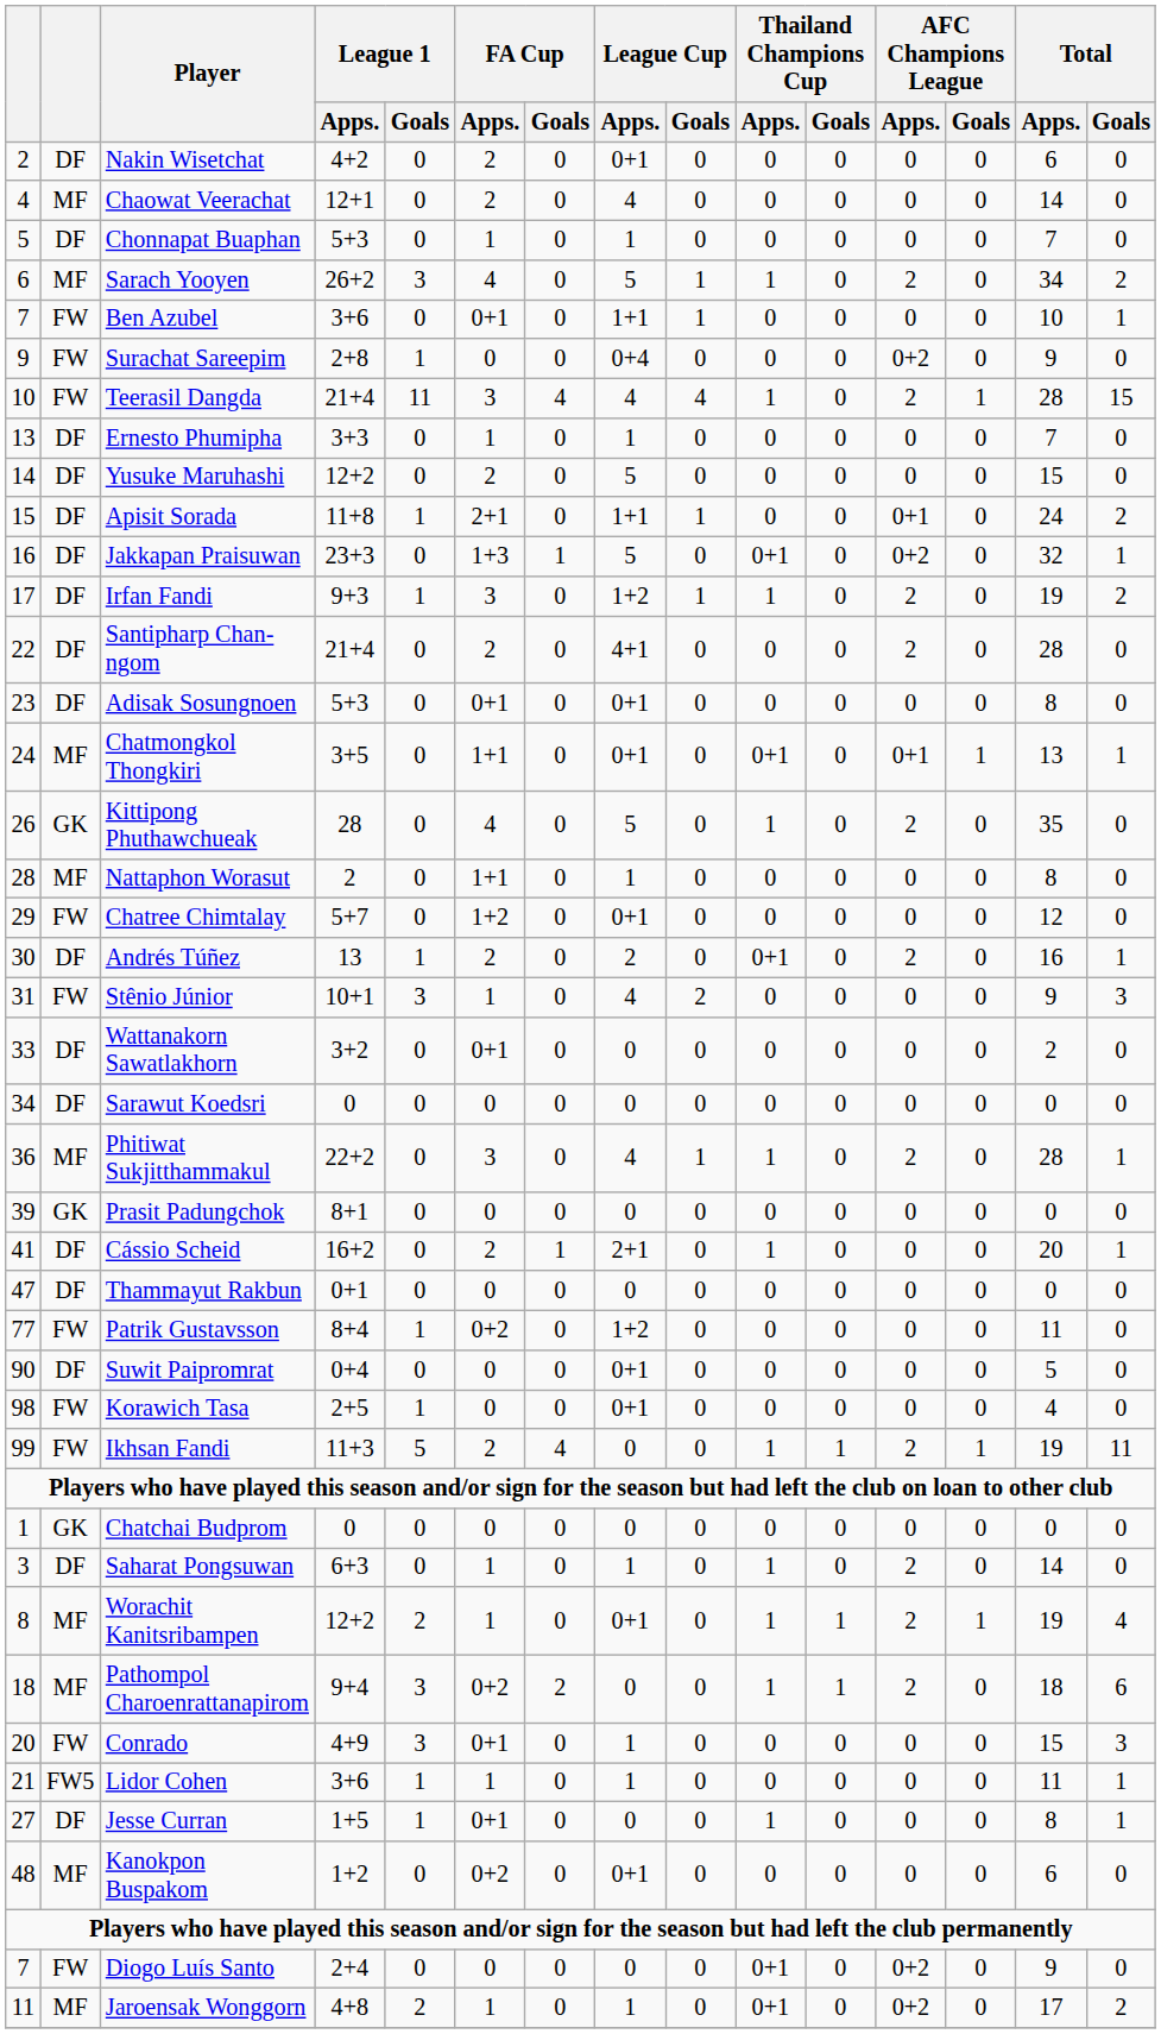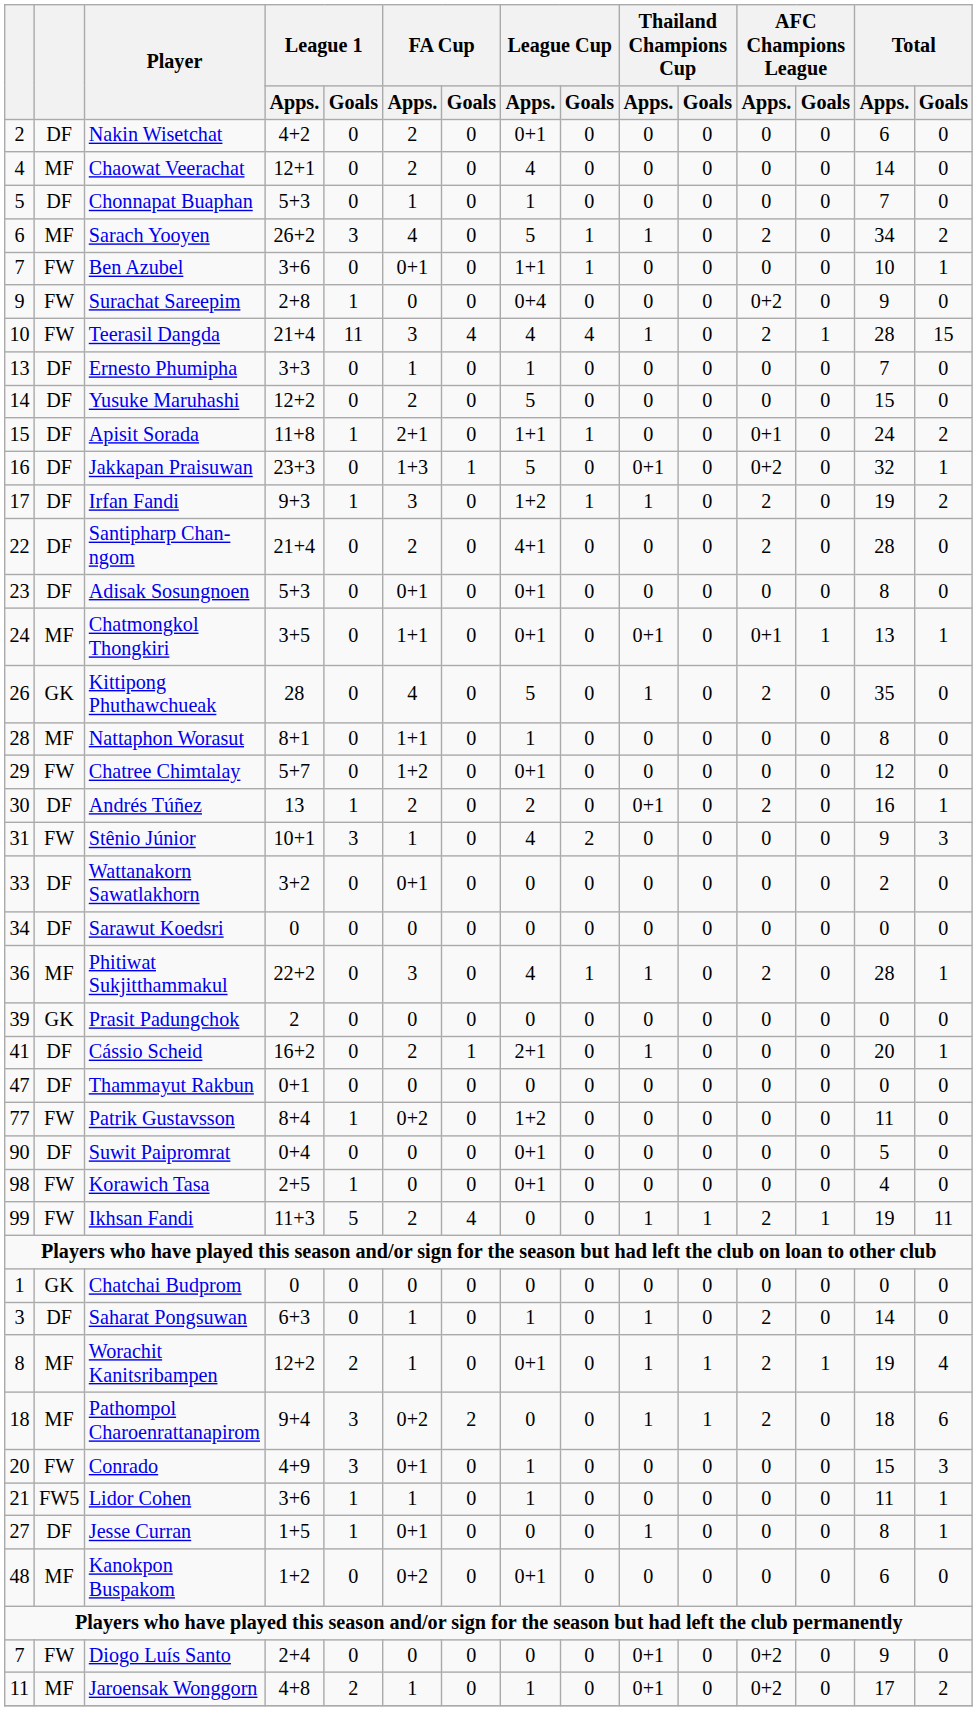Nattaphon Worasut | League 1 / Apps.: 2 -> 8+1
Prasit Padungchok | League 1 / Apps.: 8+1 -> 2
